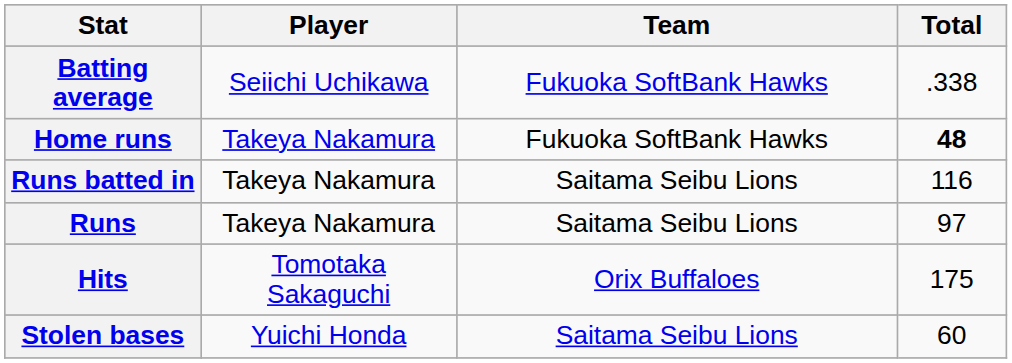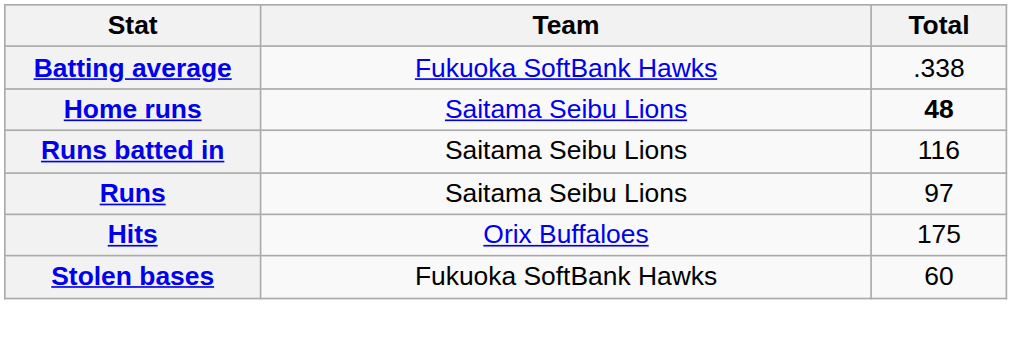- column: Player | Seiichi Uchikawa | Takeya Nakamura | Takeya Nakamura | Takeya Nakamura | Tomotaka Sakaguchi | Yuichi Honda
Home runs | Team: Fukuoka SoftBank Hawks -> Saitama Seibu Lions
Stolen bases | Team: Saitama Seibu Lions -> Fukuoka SoftBank Hawks
